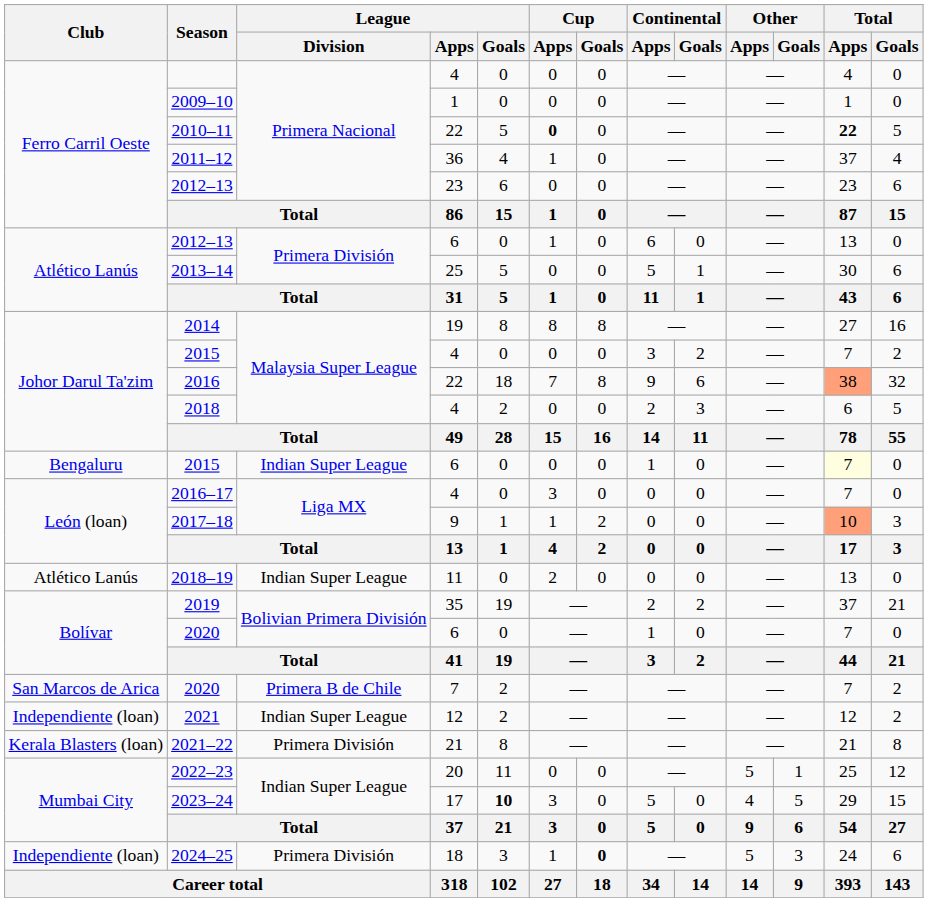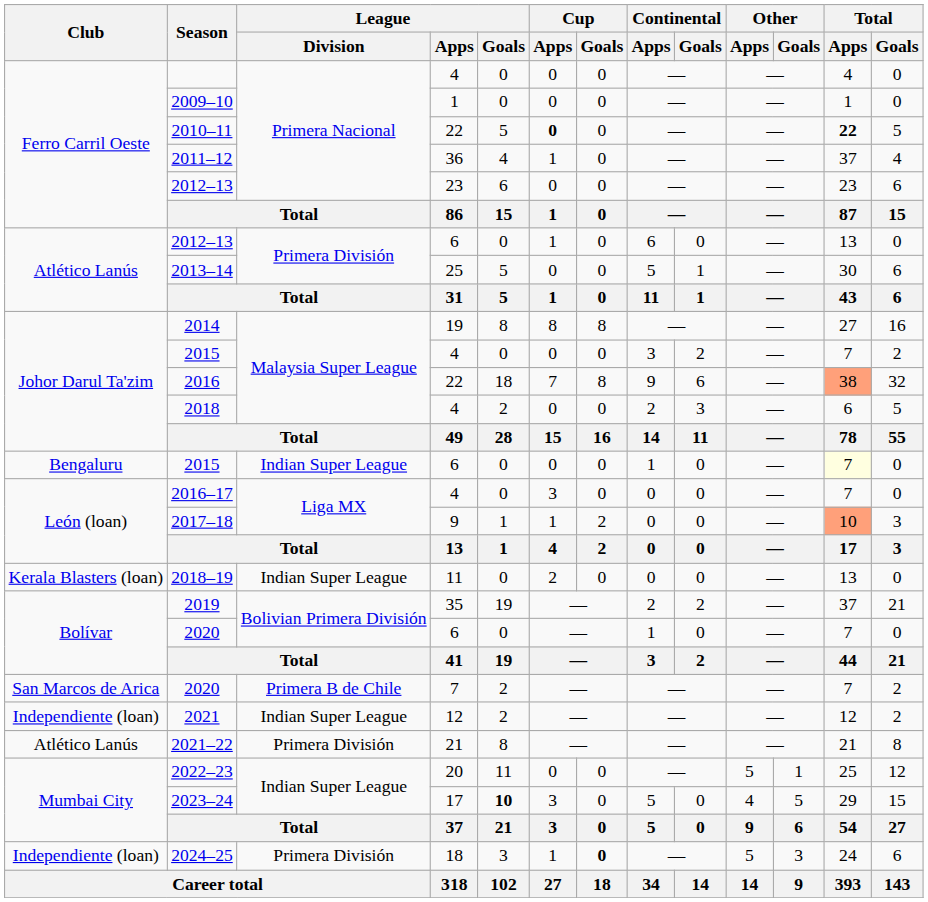2018–19 | Club: Atlético Lanús -> Kerala Blasters (loan)
2021–22 | Club: Kerala Blasters (loan) -> Atlético Lanús
